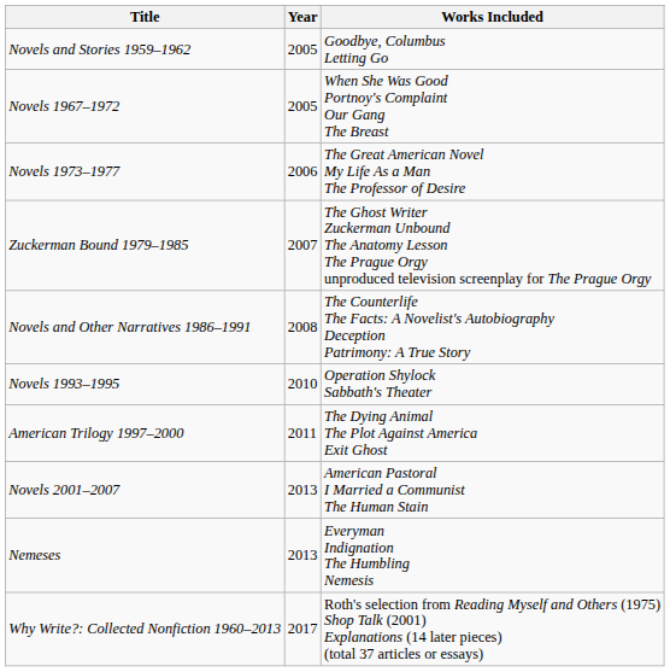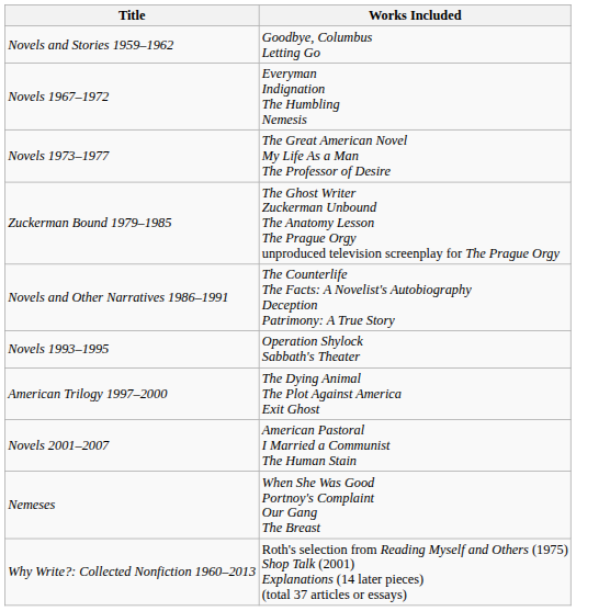- column: Year | 2005 | 2005 | 2006 | 2007 | 2008 | 2010 | 2011 | 2013 | 2013 | 2017
Novels 1967–1972 | Works Included: When She Was Good Portnoy's Complaint Our Gang The Breast -> Everyman Indignation The Humbling Nemesis
Nemeses | Works Included: Everyman Indignation The Humbling Nemesis -> When She Was Good Portnoy's Complaint Our Gang The Breast
